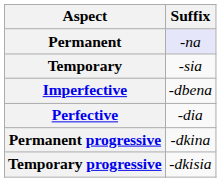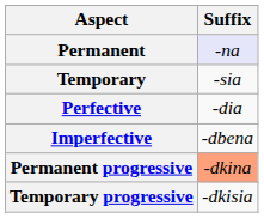rows swapped: Imperfective <-> Perfective
Permanent progressive | Suffix: no background -> lightsalmon background
